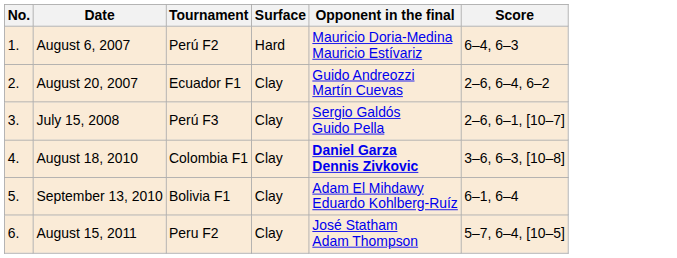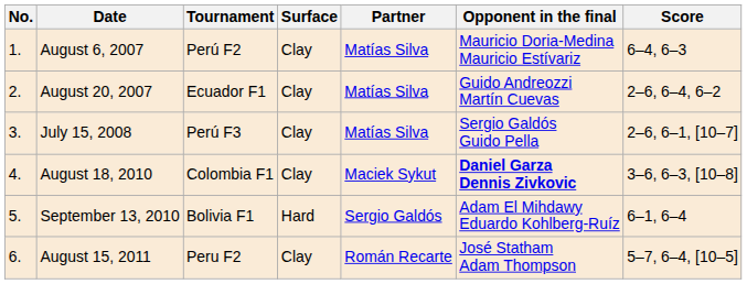+ column: Partner | Matías Silva | Matías Silva | Matías Silva | Maciek Sykut | Sergio Galdós | Román Recarte
August 6, 2007 | Surface: Hard -> Clay
September 13, 2010 | Surface: Clay -> Hard
